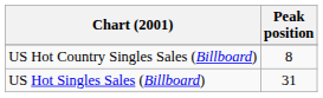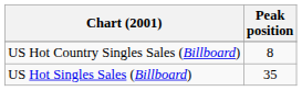US Hot Singles Sales (Billboard) | Peak position: 31 -> 35
